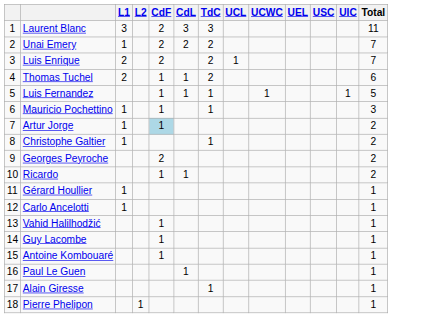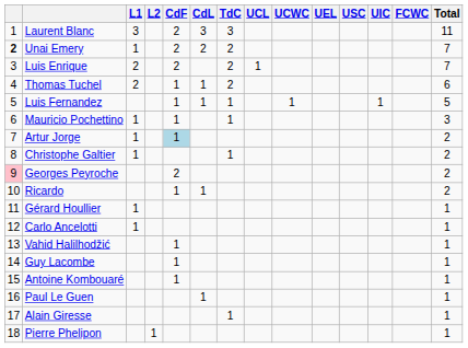+ column: FCWC
Unai Emery | column 1: normal -> bold
Georges Peyroche | column 1: no background -> pink background
